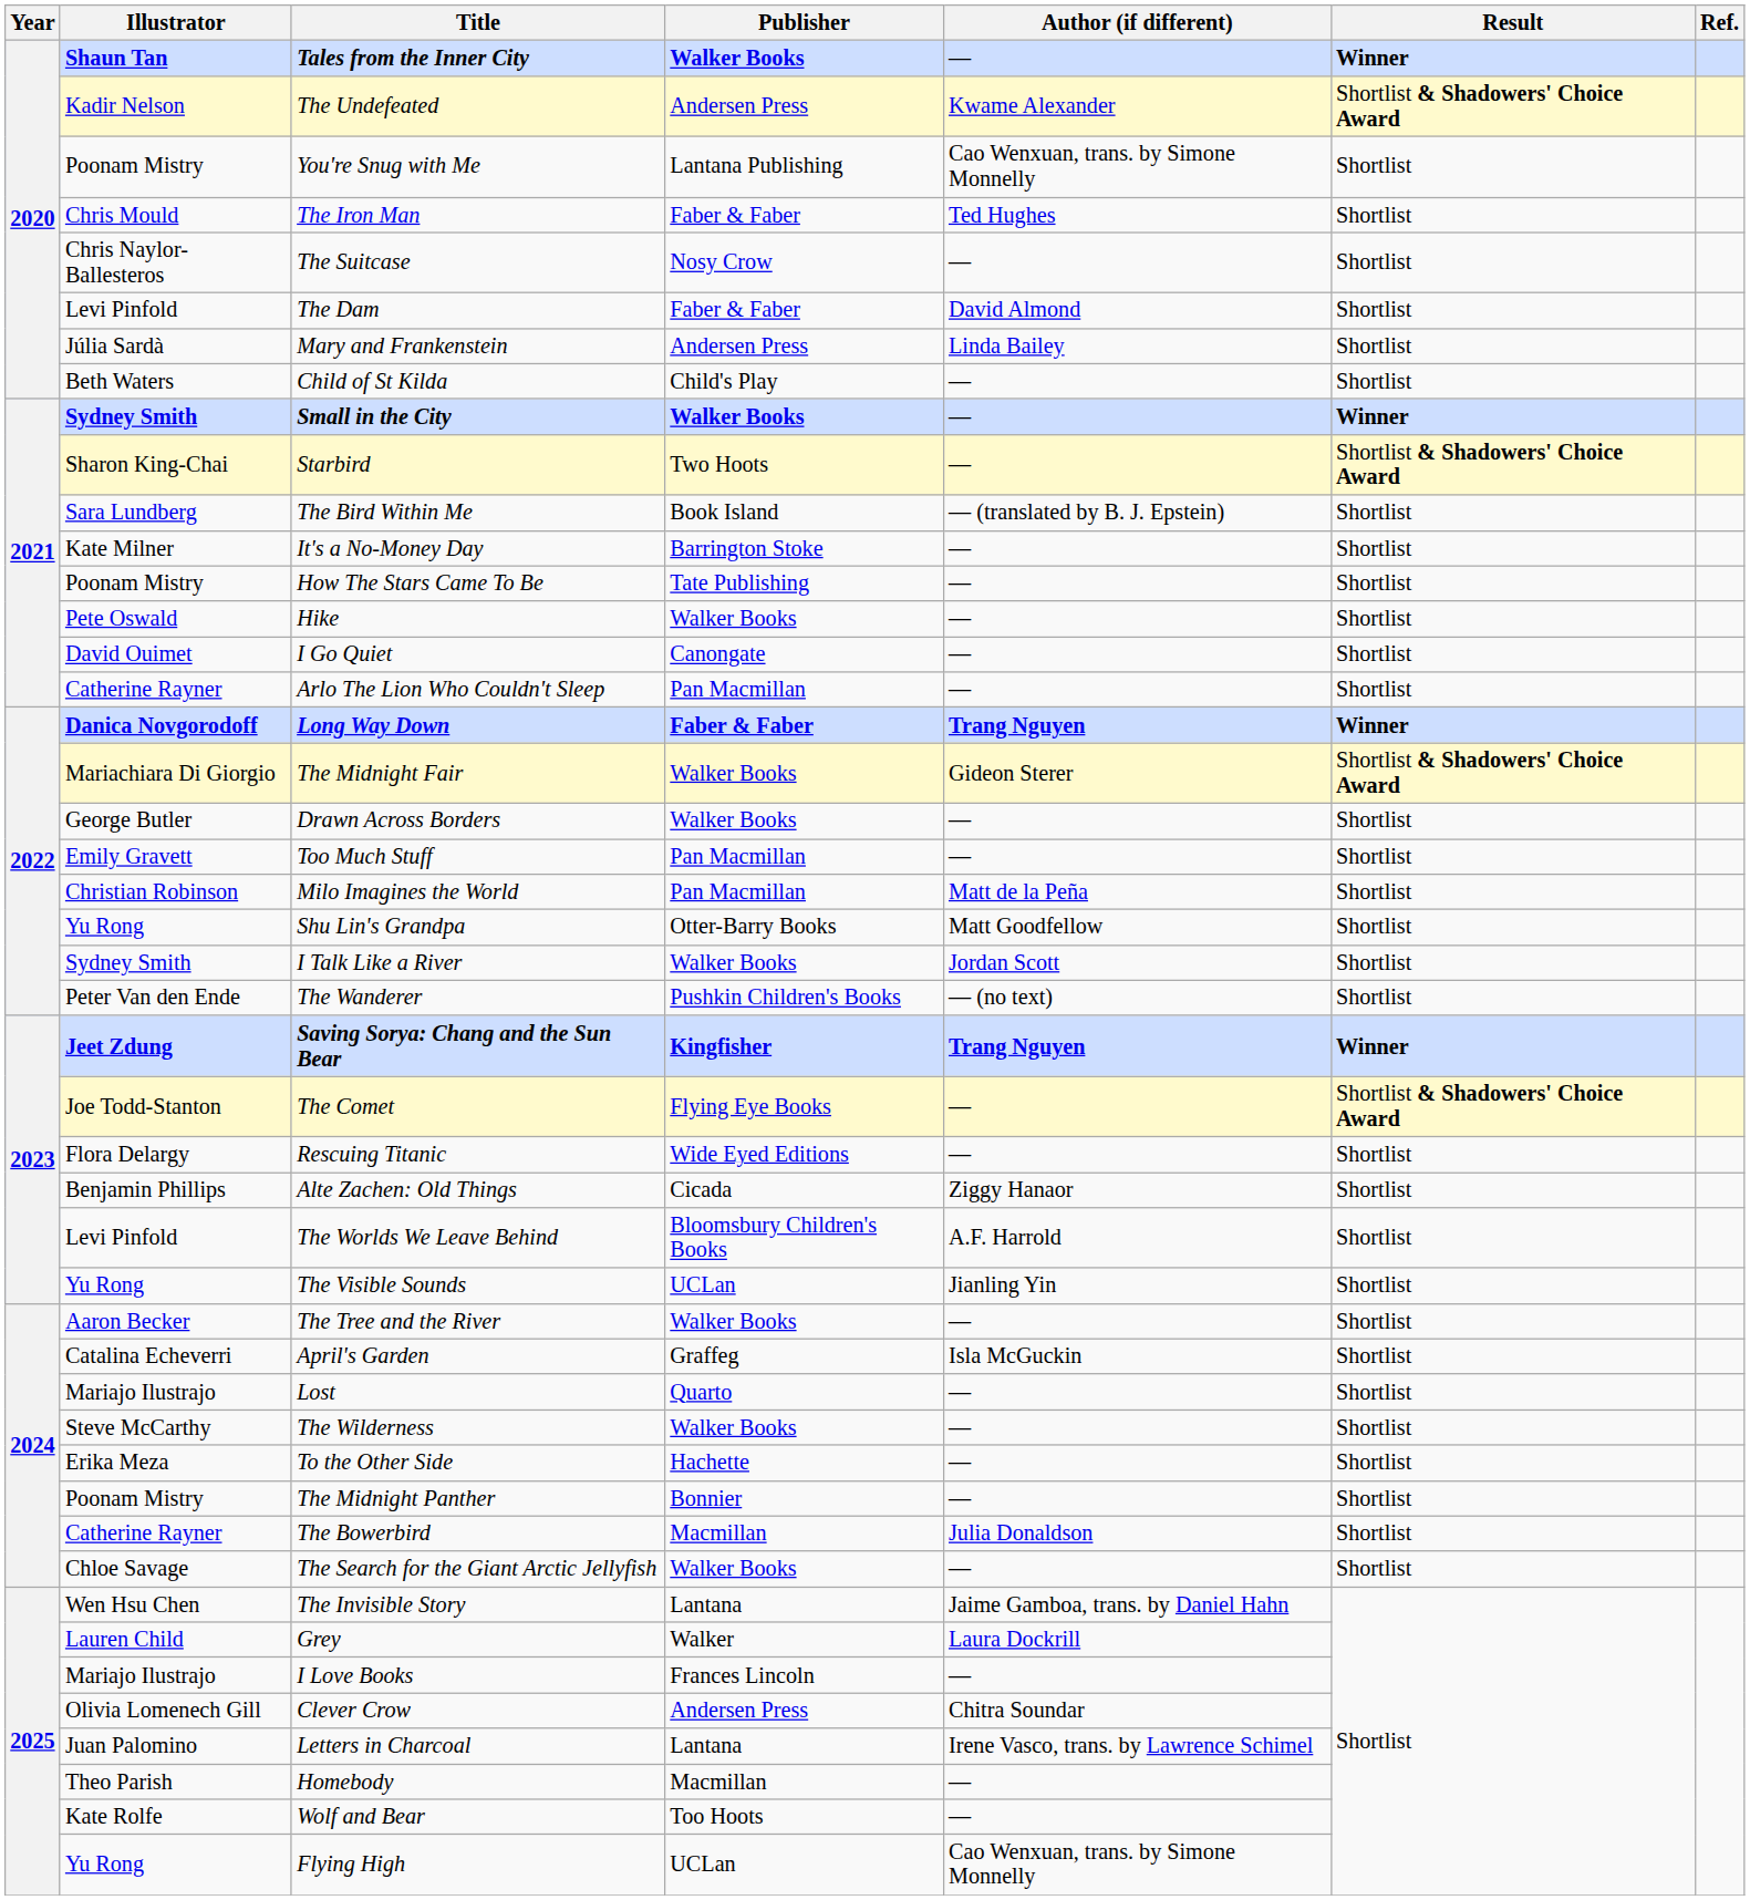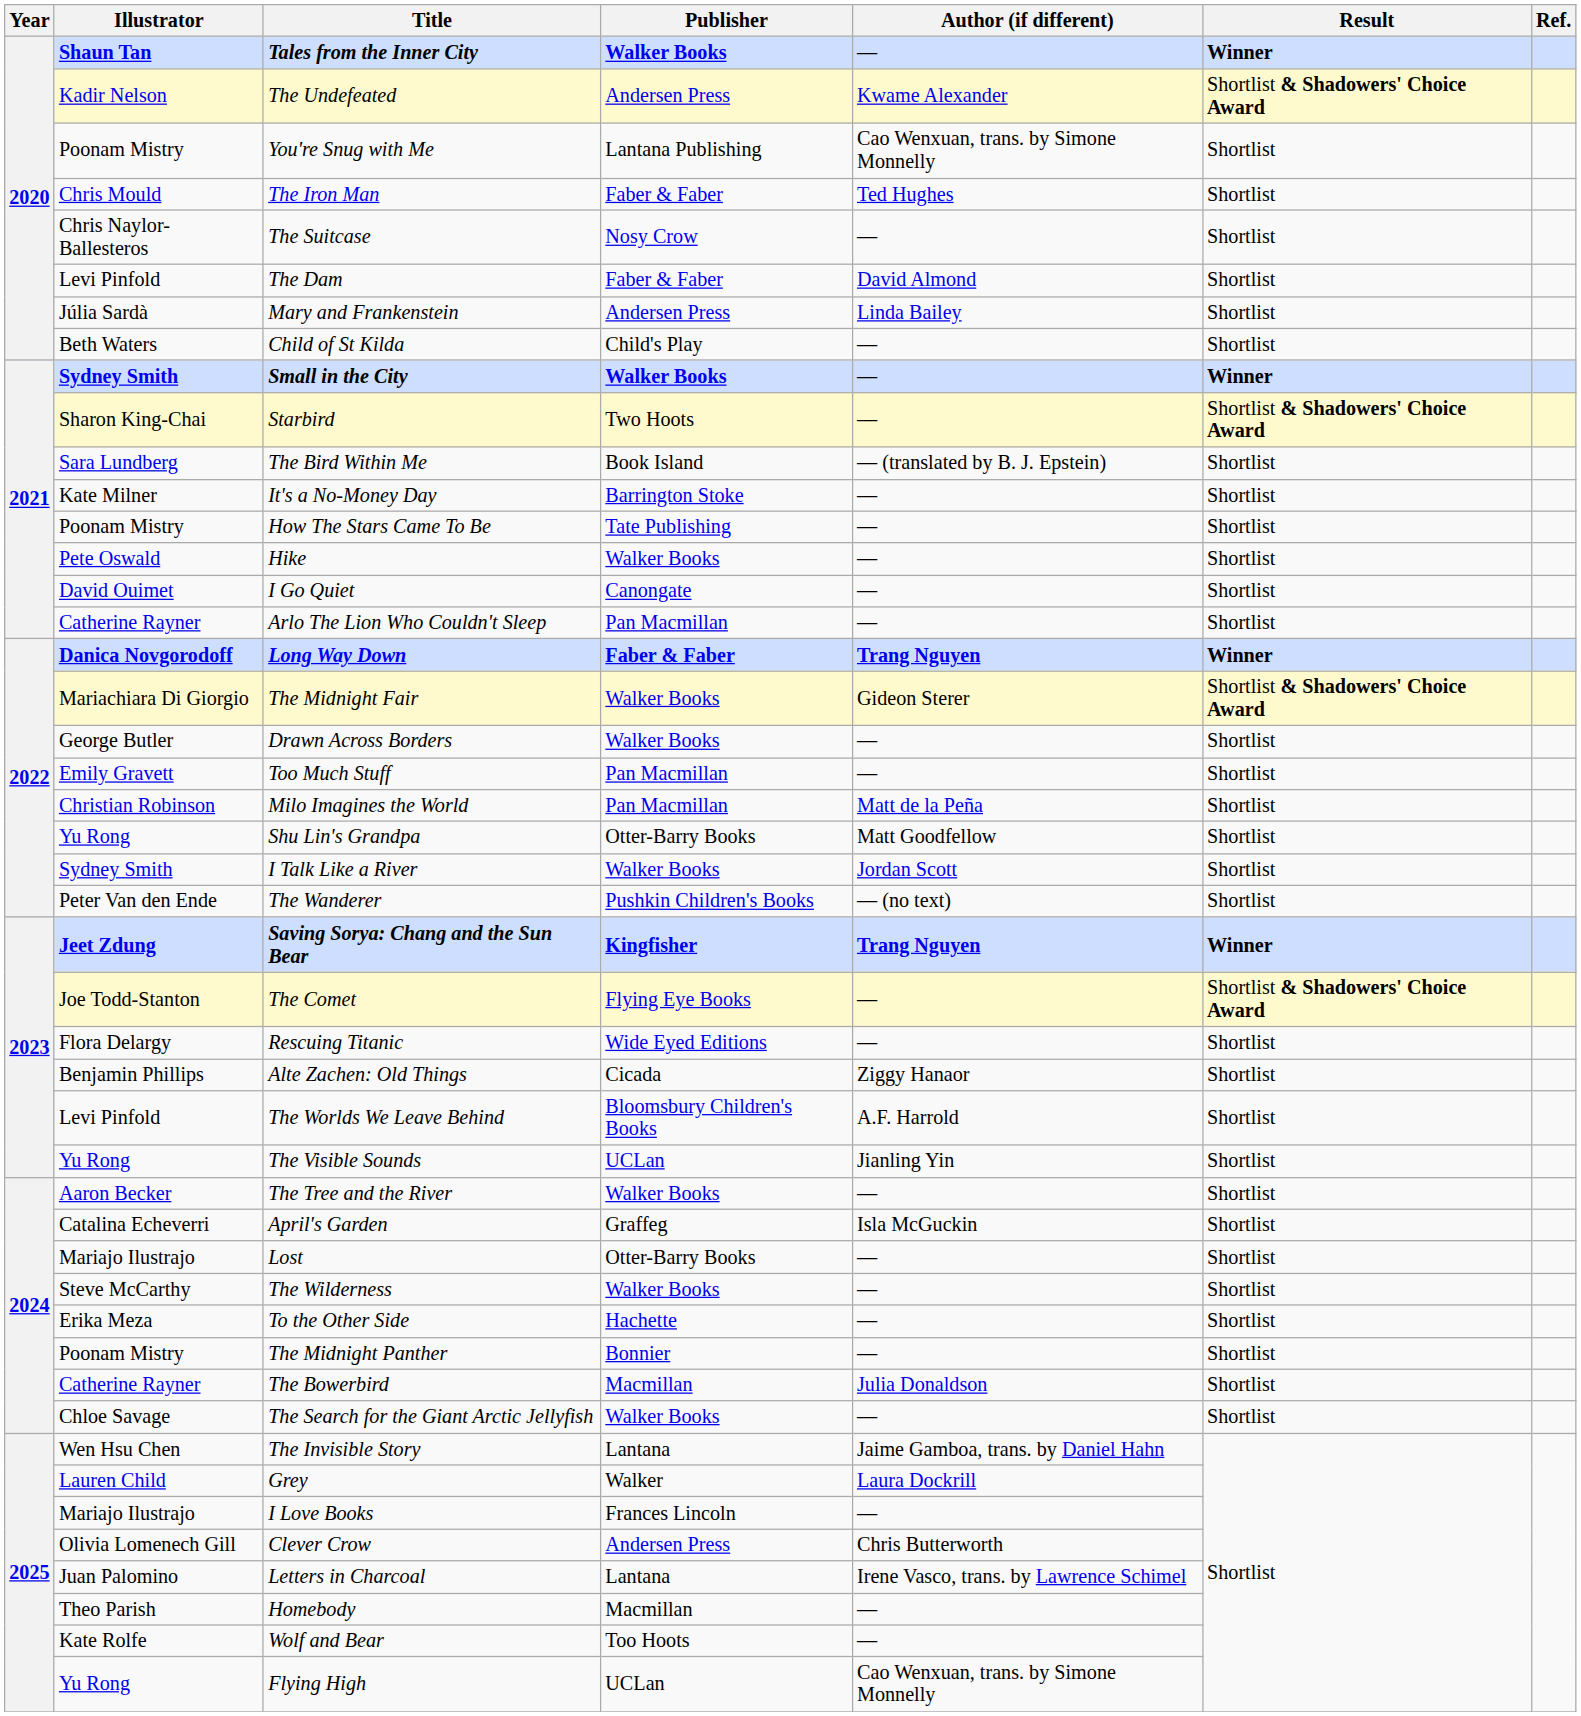Lost | Publisher: Quarto -> Otter-Barry Books
Clever Crow | Author (if different): Chitra Soundar -> Chris Butterworth
